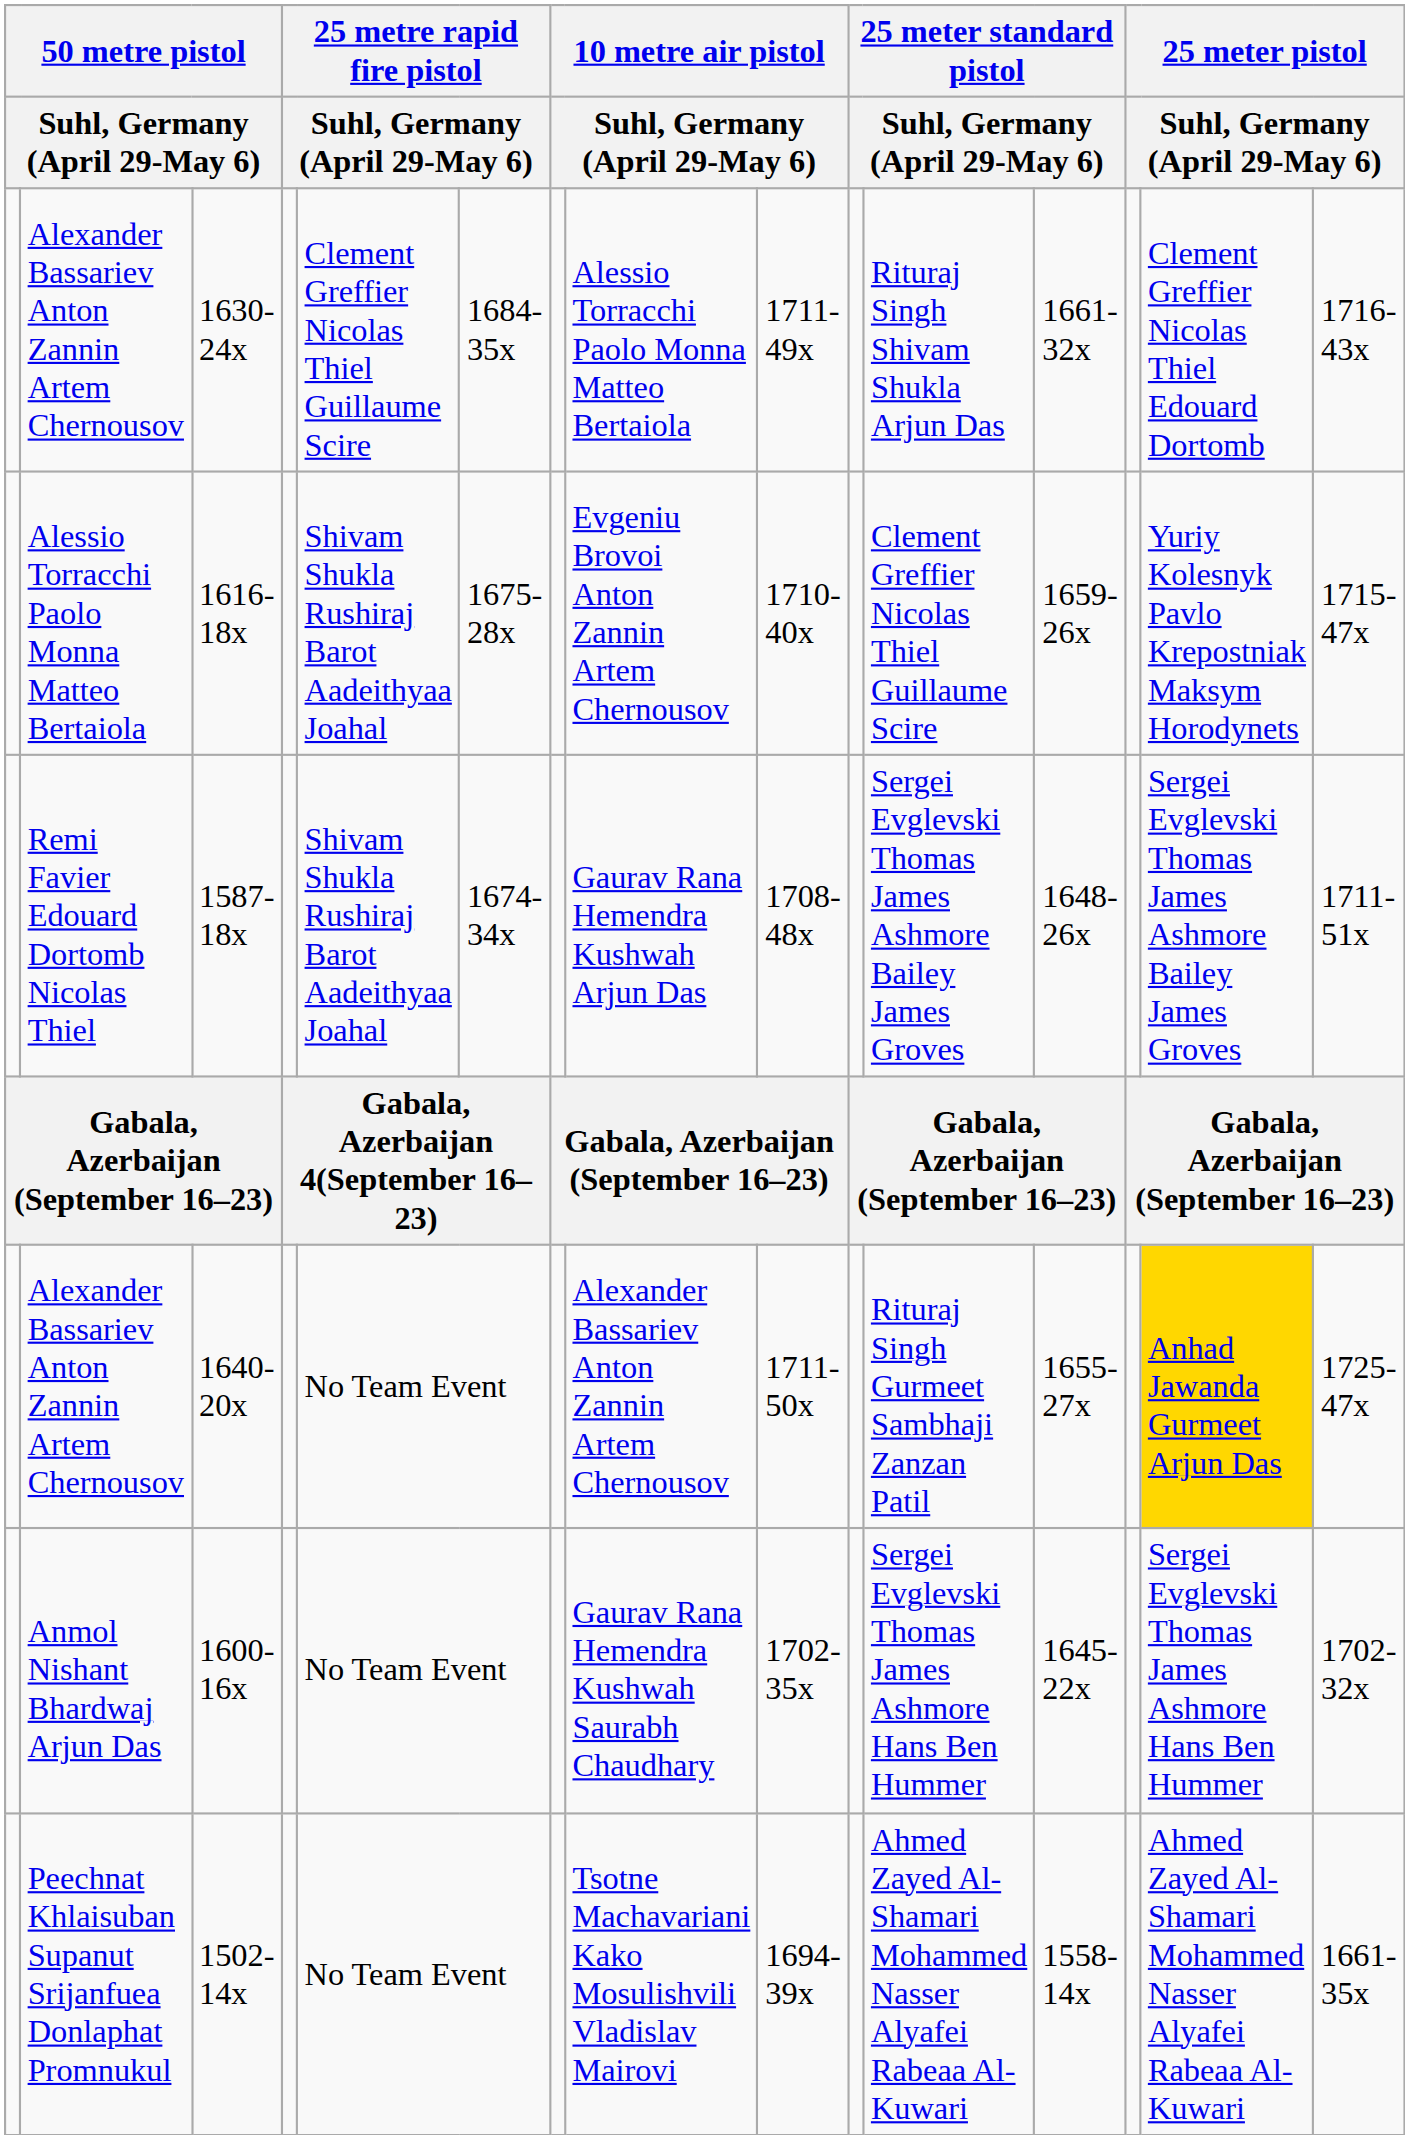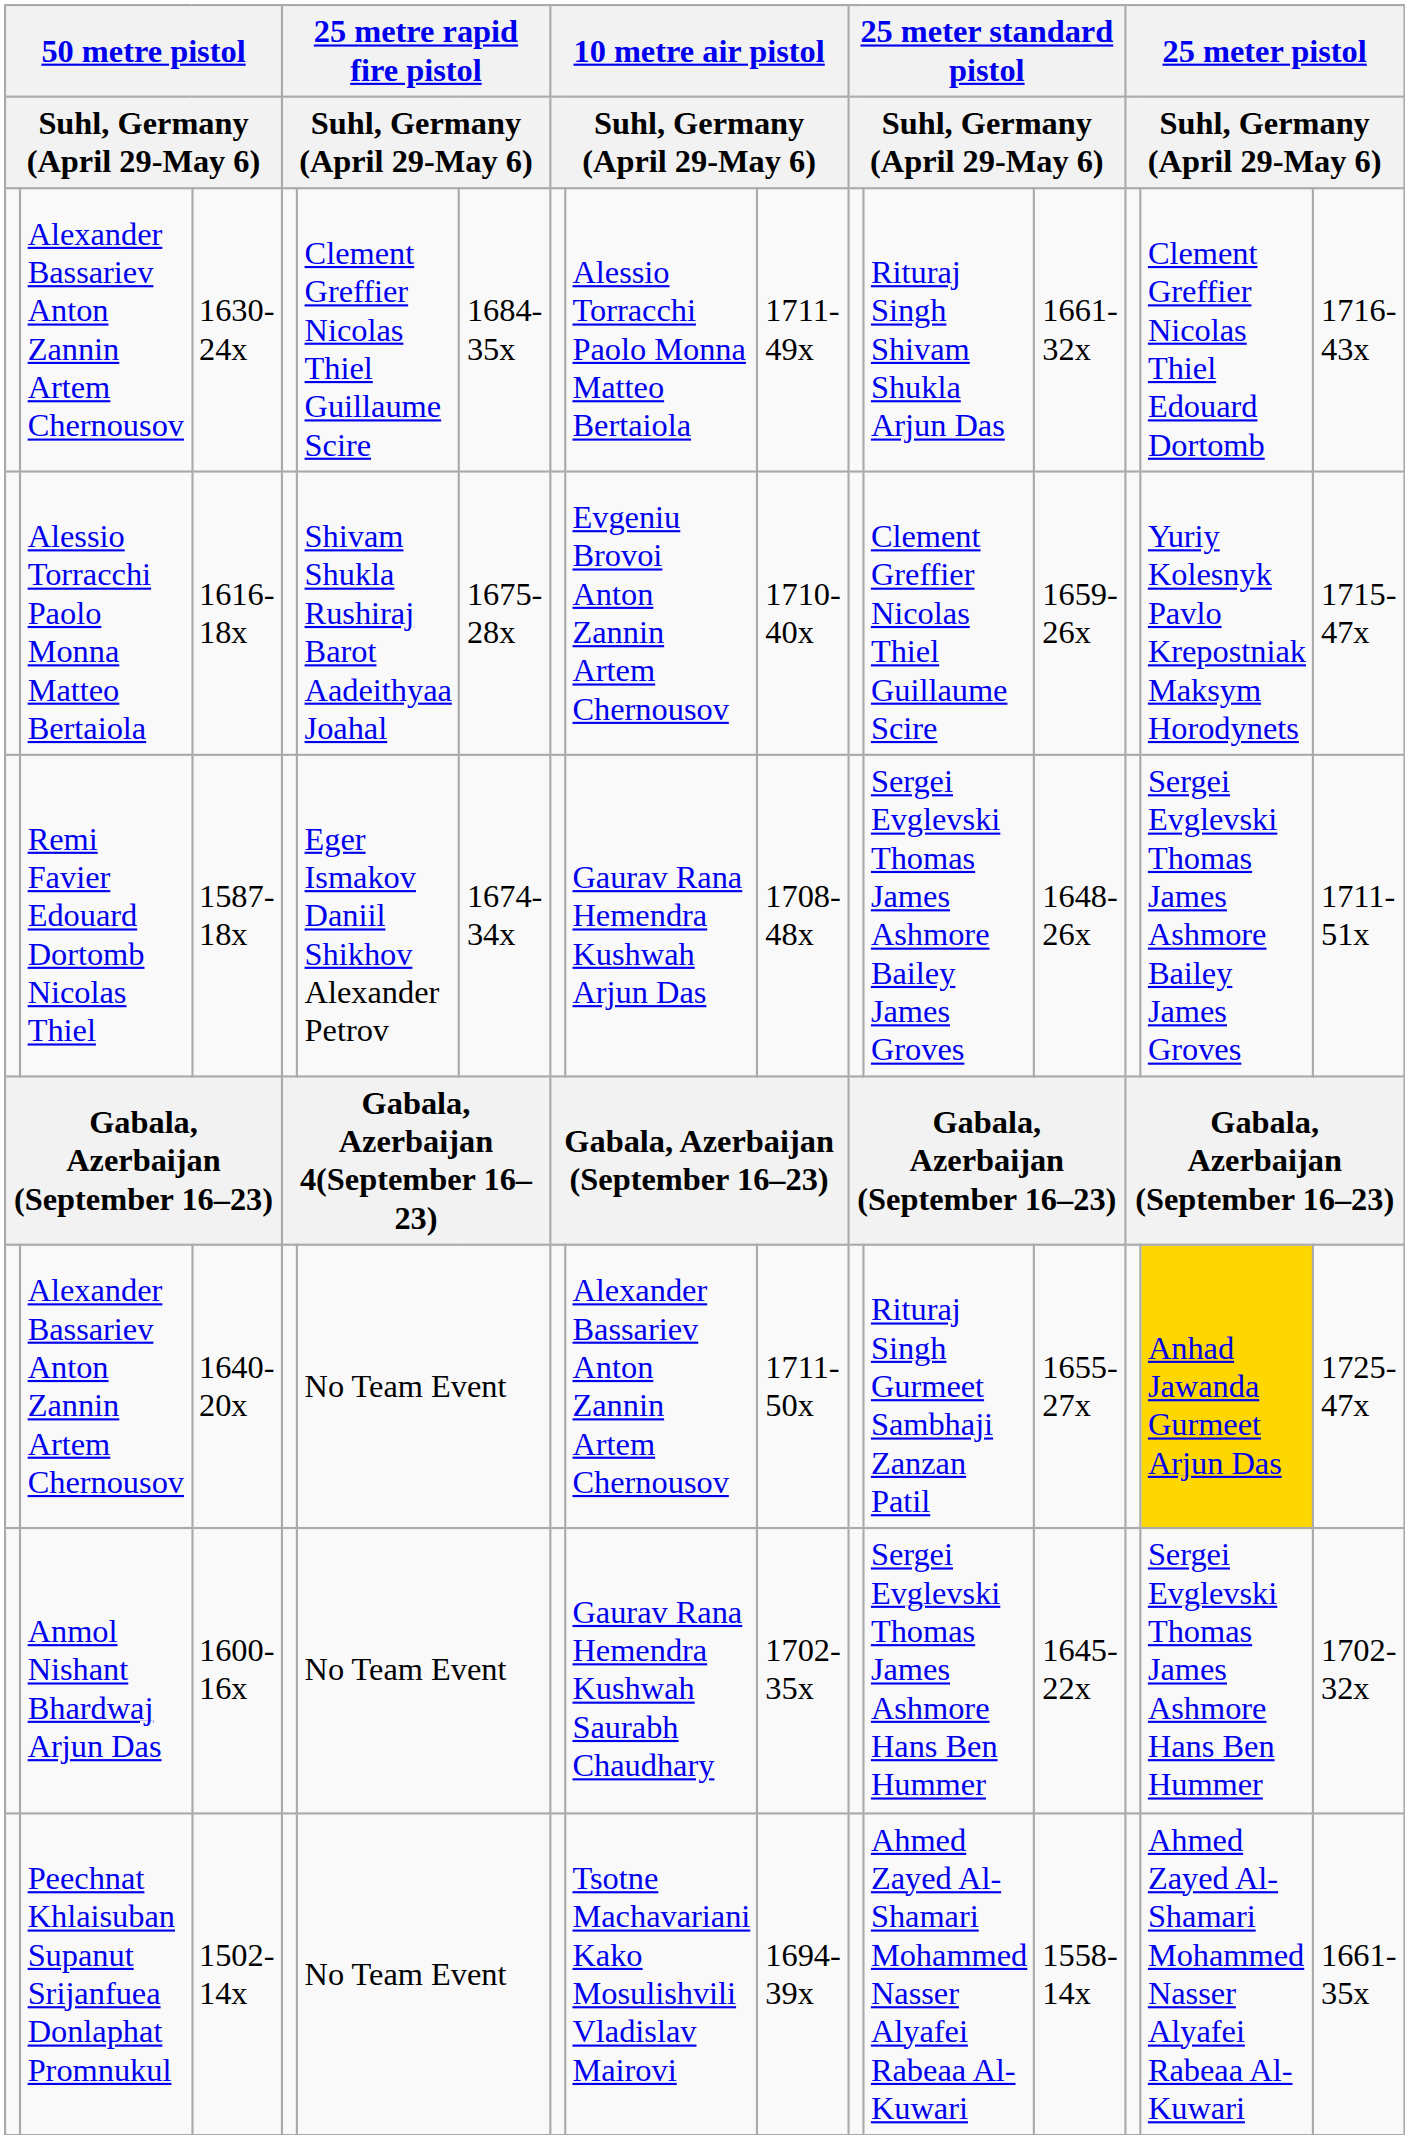1587-18x | column 5: Shivam Shukla Rushiraj Barot Aadeithyaa Joahal -> Eger Ismakov Daniil Shikhov Alexander Petrov
